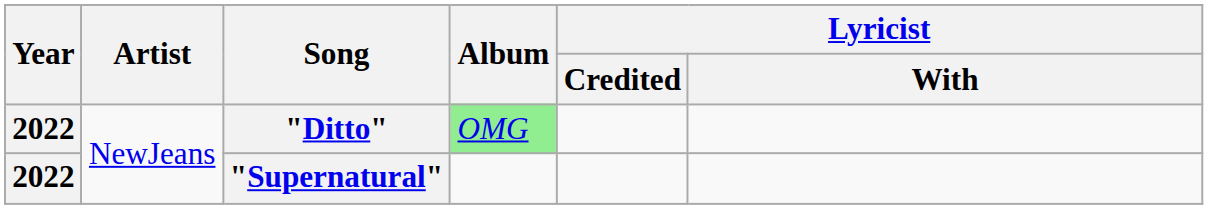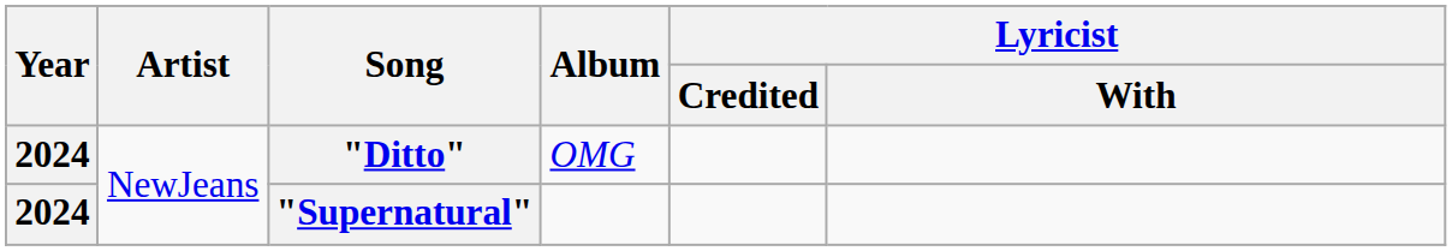"Ditto" | Year: 2022 -> 2024
"Ditto" | Album: lightgreen background -> no background
"Supernatural" | Year: 2022 -> 2024
